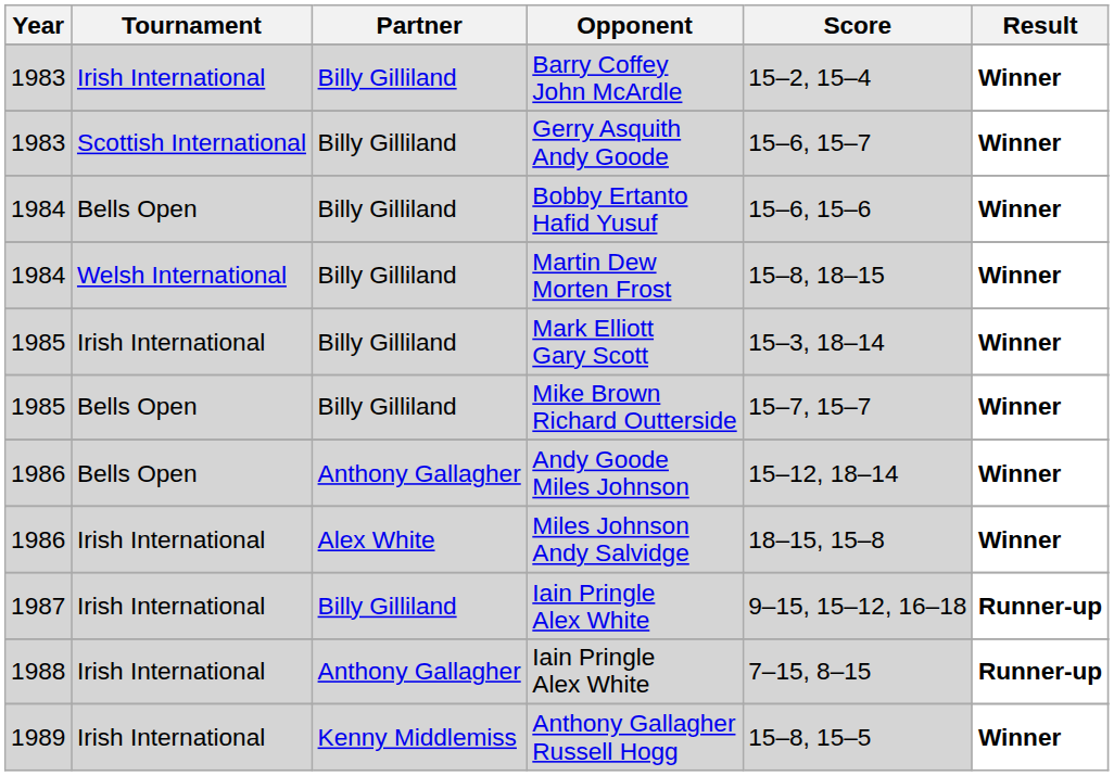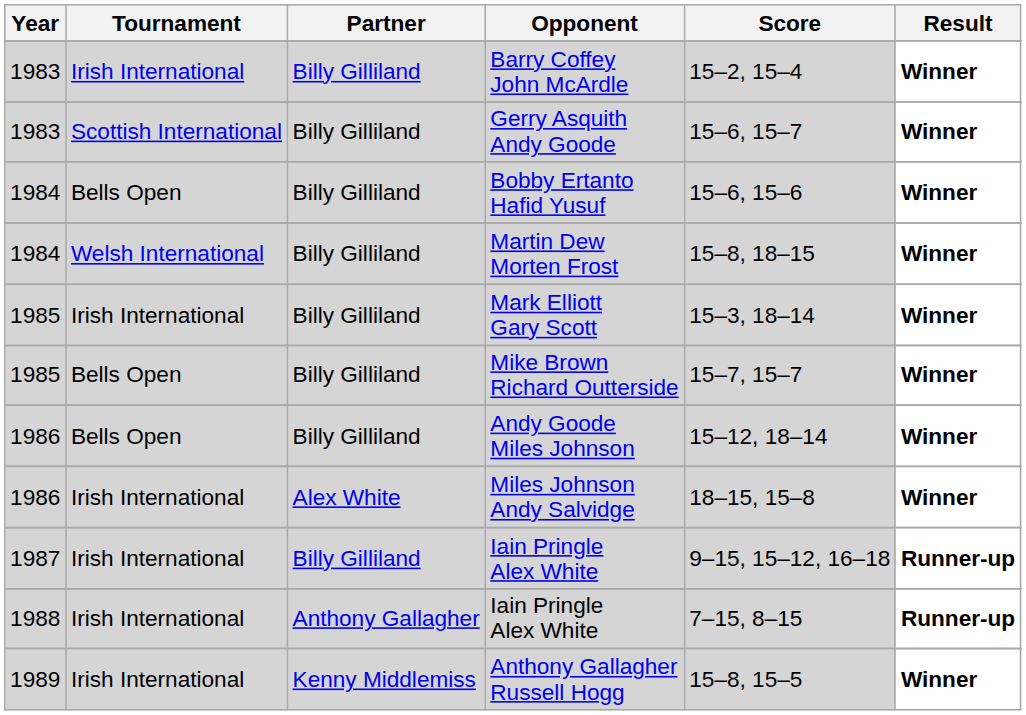Andy Goode Miles Johnson | Partner: Anthony Gallagher -> Billy Gilliland
